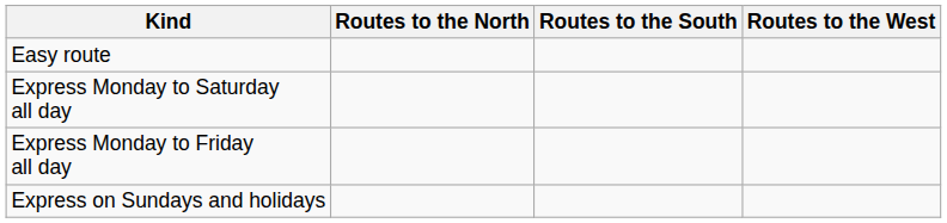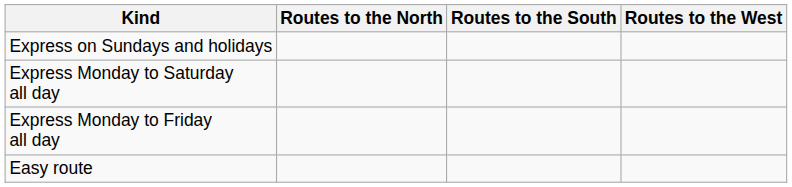rows swapped: Easy route <-> Express on Sundays and holidays
